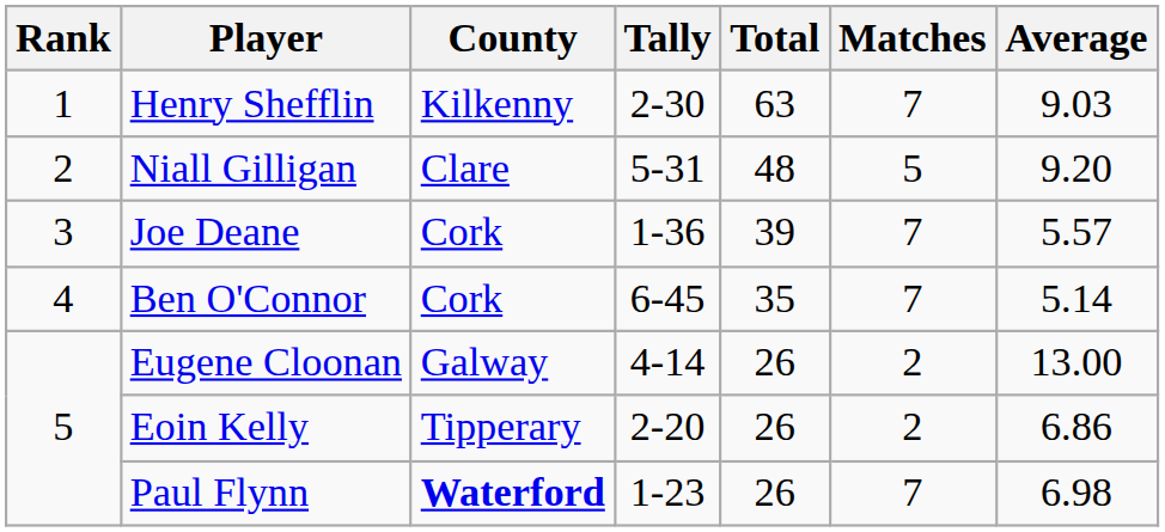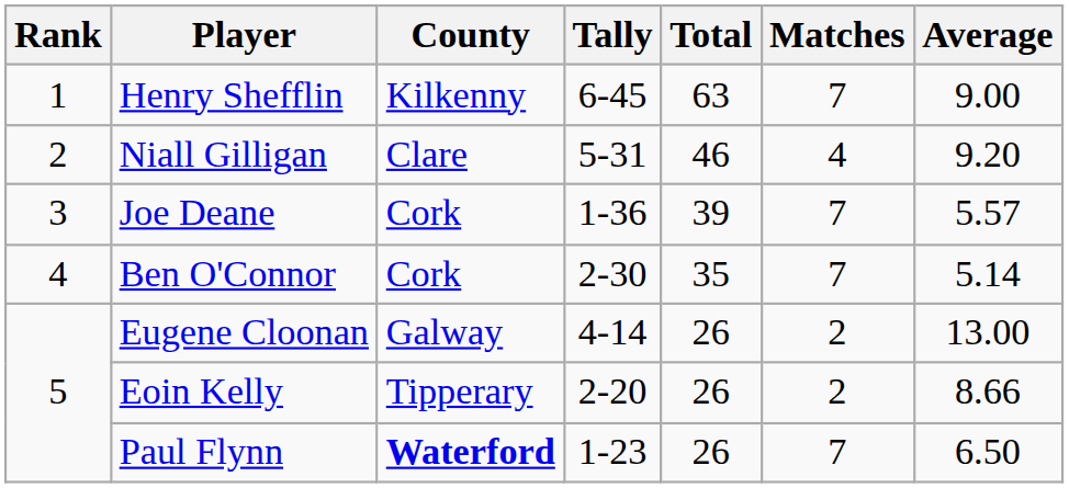Henry Shefflin | Tally: 2-30 -> 6-45
Henry Shefflin | Average: 9.03 -> 9.00
Niall Gilligan | Total: 48 -> 46
Niall Gilligan | Matches: 5 -> 4
Ben O'Connor | Tally: 6-45 -> 2-30
Eoin Kelly | Average: 6.86 -> 8.66
Paul Flynn | Average: 6.98 -> 6.50
